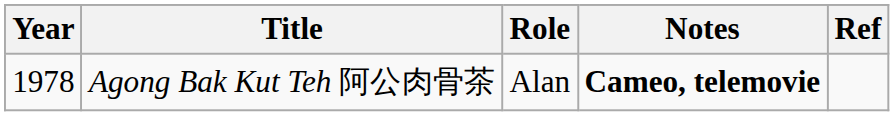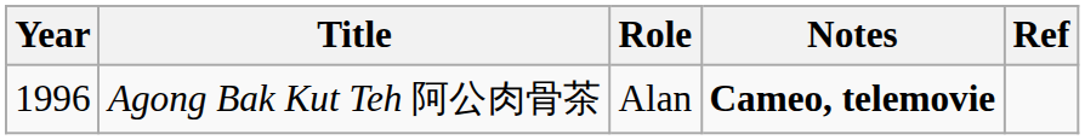Agong Bak Kut Teh 阿公肉骨茶 | Year: 1978 -> 1996
